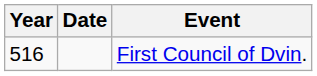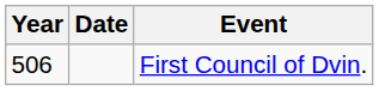First Council of Dvin. | Year: 516 -> 506
